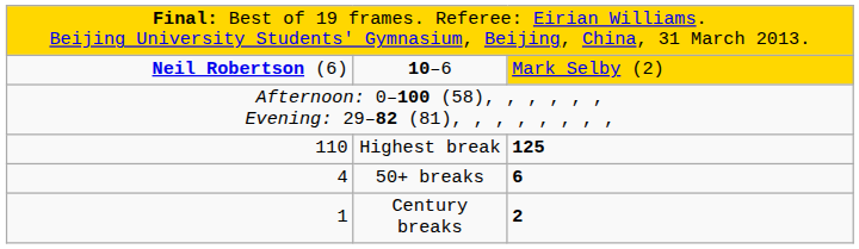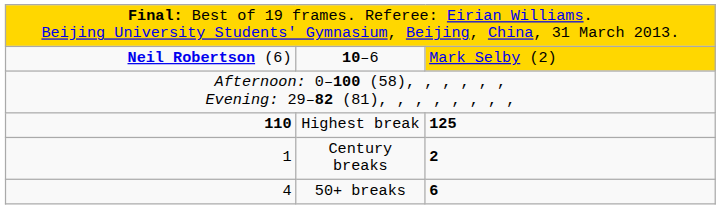Highest break | column 1: normal -> bold
rows swapped: Century breaks <-> 50+ breaks
